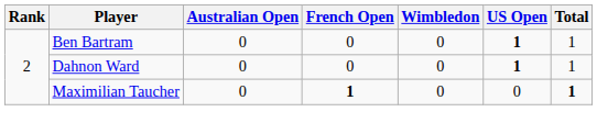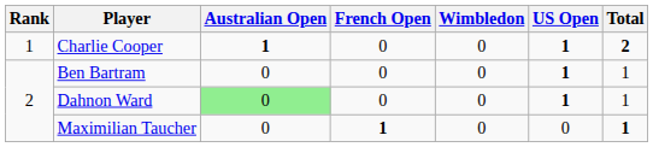+ row: 1 | Charlie Cooper | 1 | 0 | 0 | 1 | 2
Dahnon Ward | Australian Open: no background -> lightgreen background
